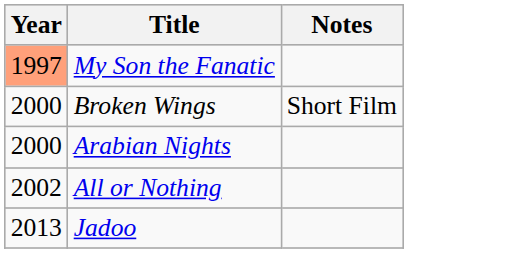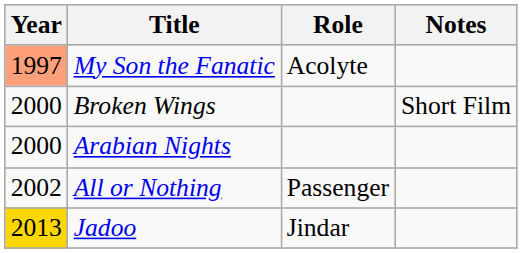+ column: Role | Acolyte | Passenger | Jindar
Jadoo | Year: no background -> gold background
